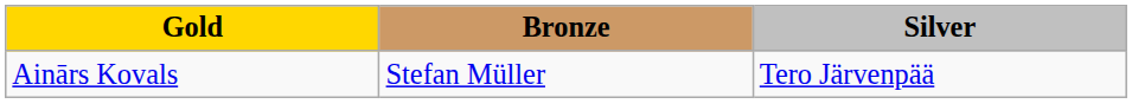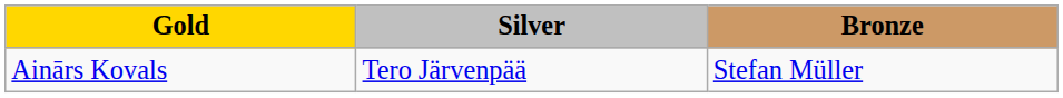columns swapped: Silver <-> Bronze
